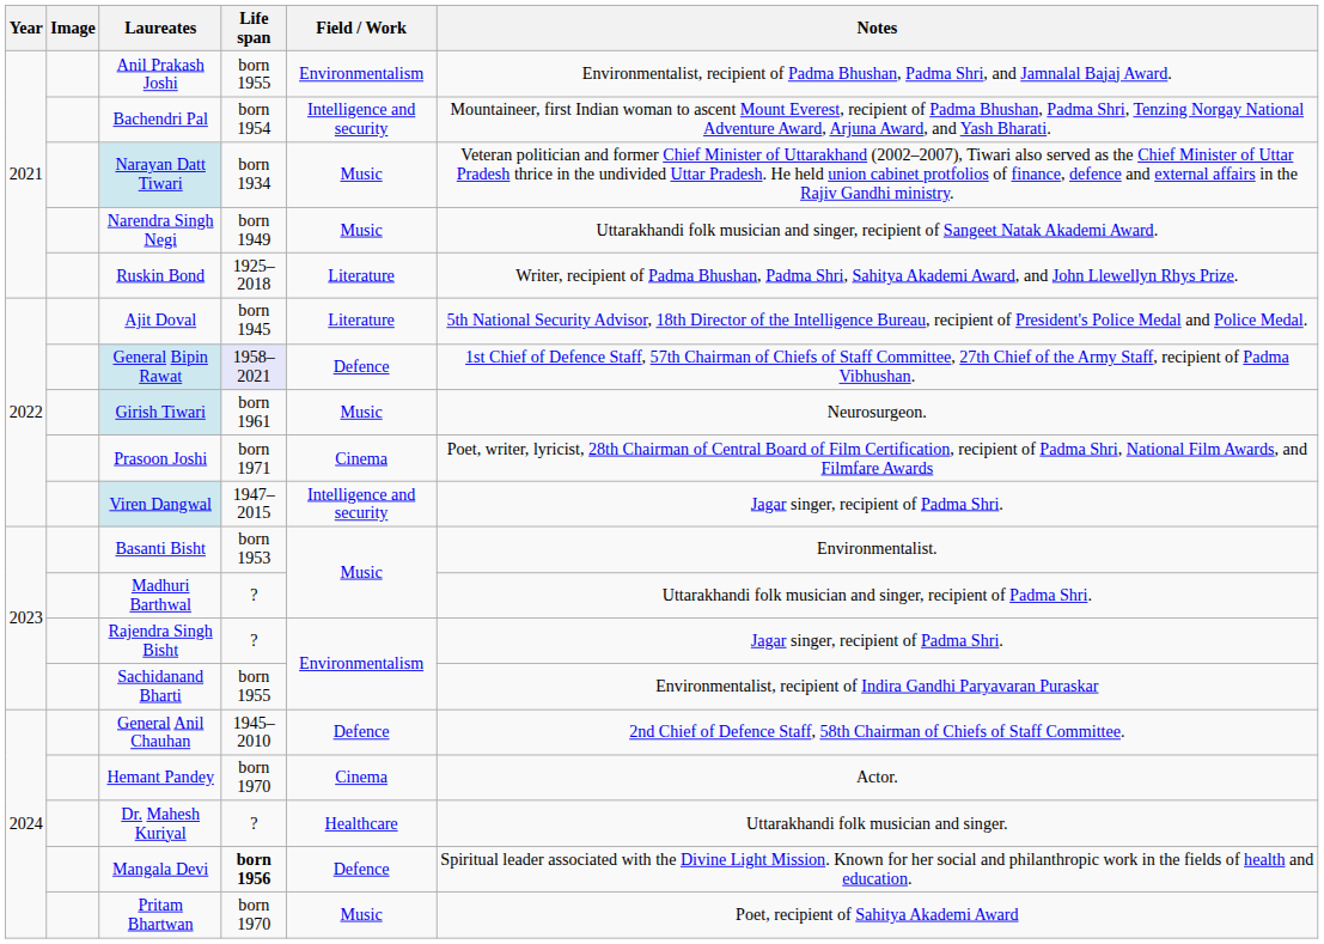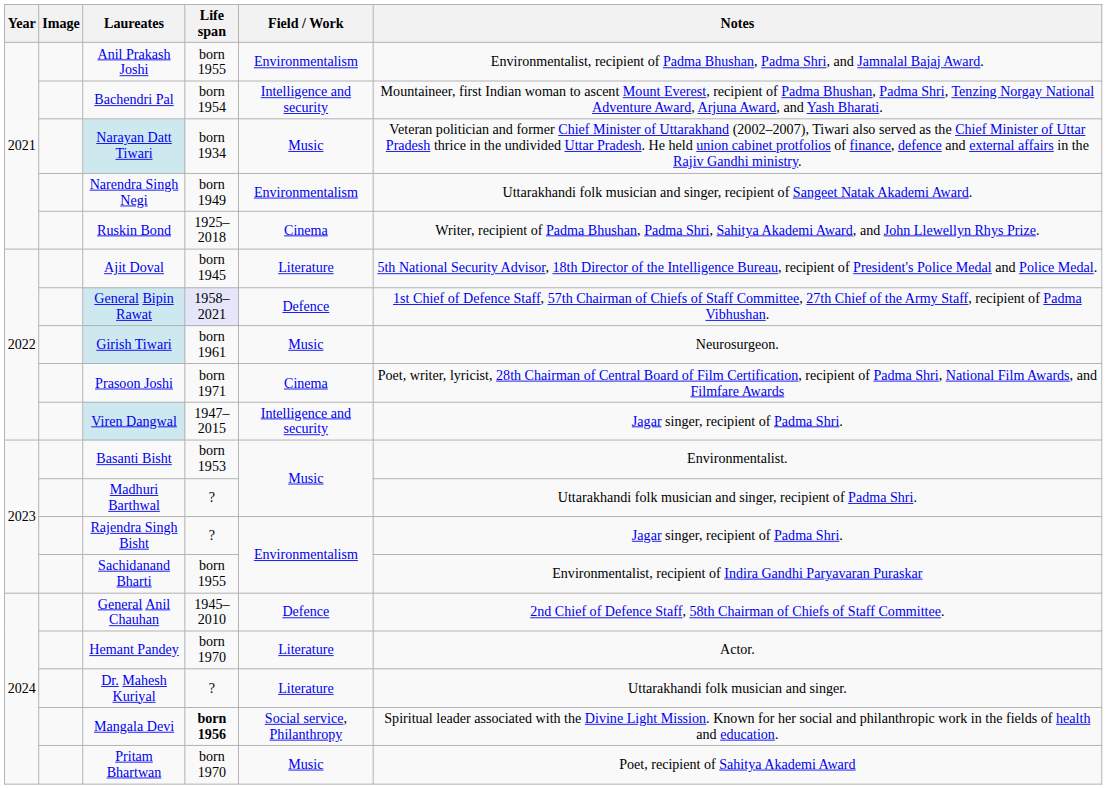Narendra Singh Negi | Field / Work: Music -> Environmentalism
Ruskin Bond | Field / Work: Literature -> Cinema
Hemant Pandey | Field / Work: Cinema -> Literature
Dr. Mahesh Kuriyal | Field / Work: Healthcare -> Literature
Mangala Devi | Field / Work: Defence -> Social service, Philanthropy
